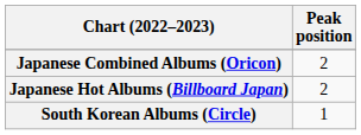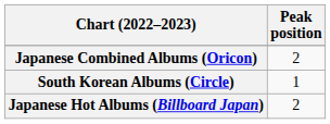rows swapped: Japanese Hot Albums (Billboard Japan) <-> South Korean Albums (Circle)
